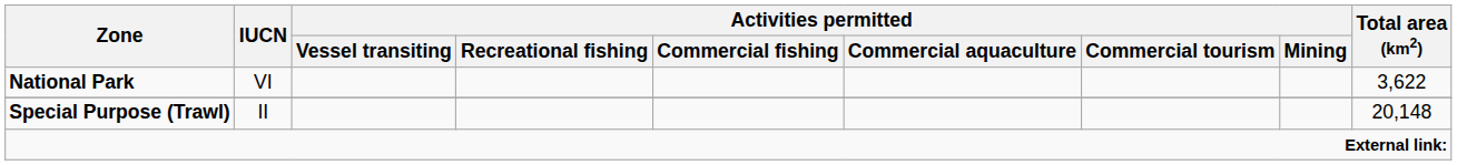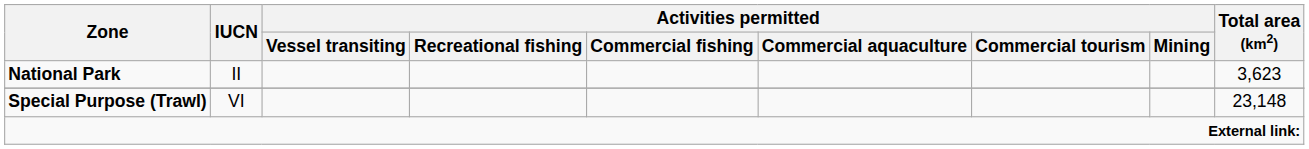National Park | IUCN: VI -> II
National Park | Total area (km2): 3,622 -> 3,623
Special Purpose (Trawl) | IUCN: II -> VI
Special Purpose (Trawl) | Total area (km2): 20,148 -> 23,148
